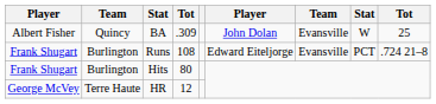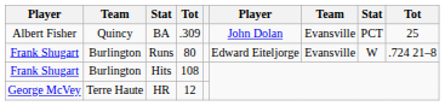BA | column 8: W -> PCT
Runs | column 4: 108 -> 80
Runs | column 8: PCT -> W
Hits | column 4: 80 -> 108
